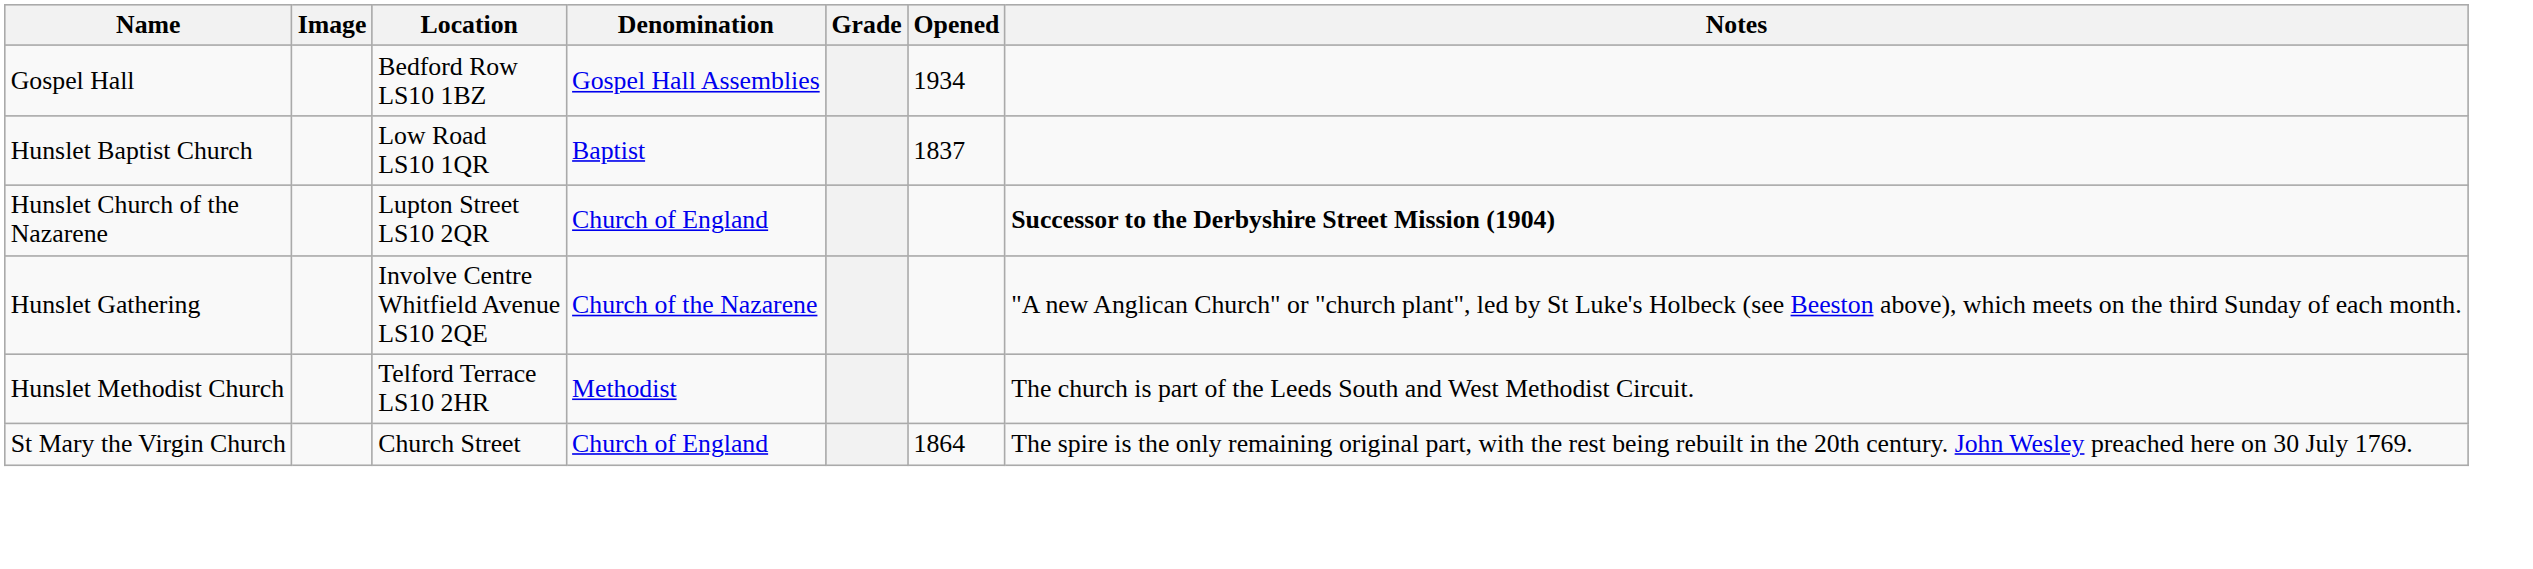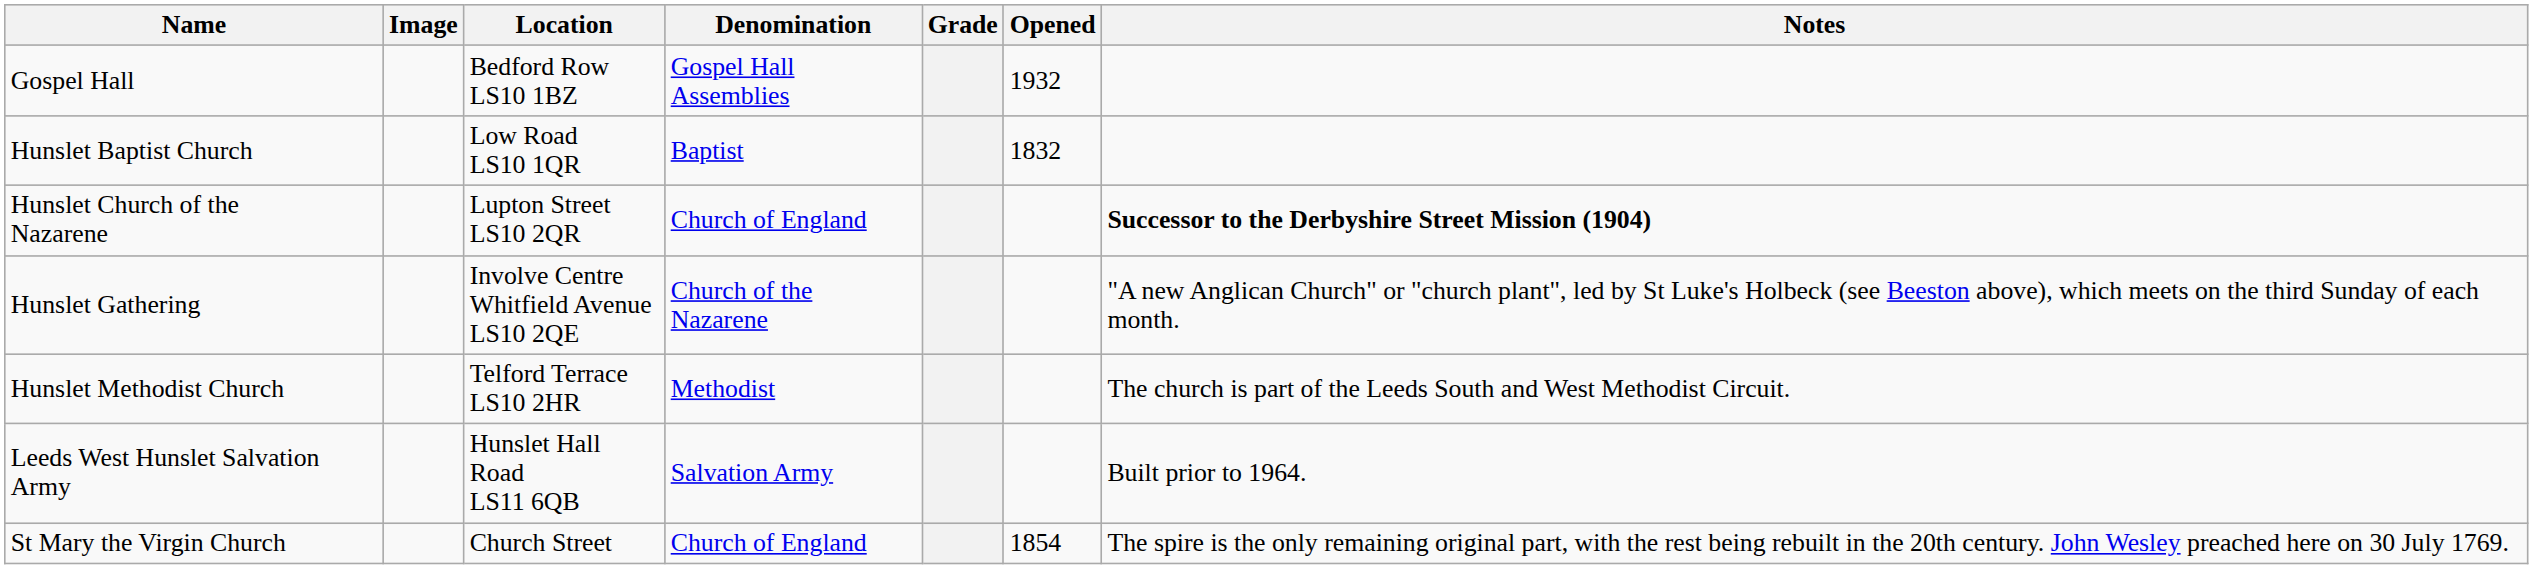Gospel Hall | Opened: 1934 -> 1932
Hunslet Baptist Church | Opened: 1837 -> 1832
+ row: Leeds West Hunslet Salvation Army | Hunslet Hall Road LS11 6QB | Salvation Army | Built prior to 1964.
St Mary the Virgin Church | Opened: 1864 -> 1854
